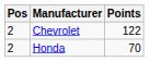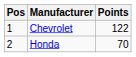Chevrolet | Pos: 2 -> 1
